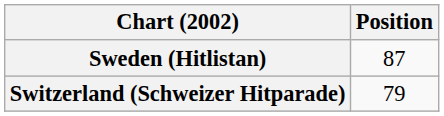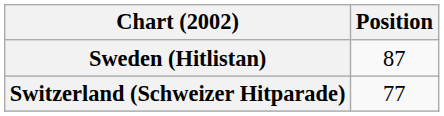Switzerland (Schweizer Hitparade) | Position: 79 -> 77
